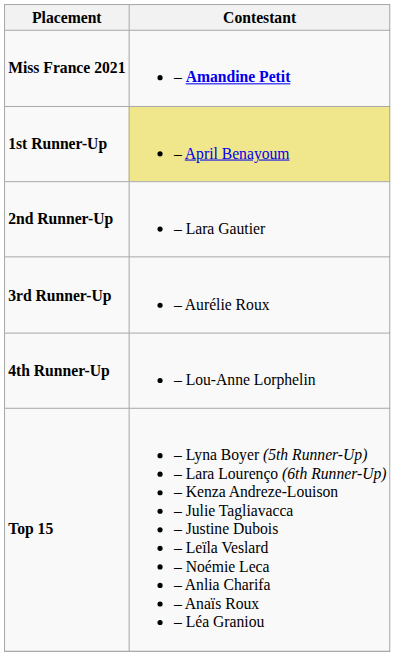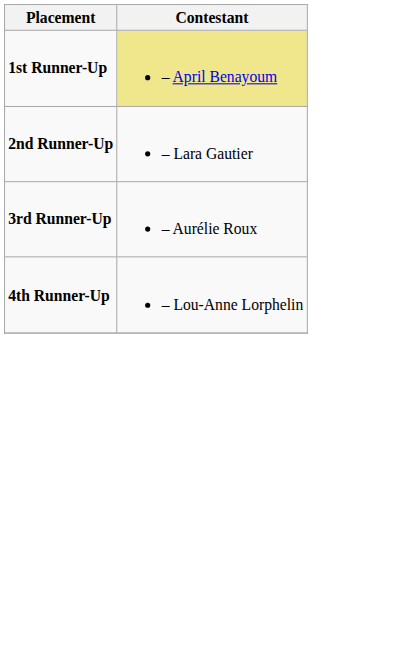- row: Miss France 2021 | – Amandine Petit
- row: Top 15 | – Lyna Boyer (5th Runner-Up) – Lara Lourenço (6th Runner-Up) – Kenza Andreze-Louison – Julie Tagliavacca – Justine Dubois – Leïla Veslard – Noémie Leca – Anlia Charifa – Anaïs Roux – Léa Graniou
